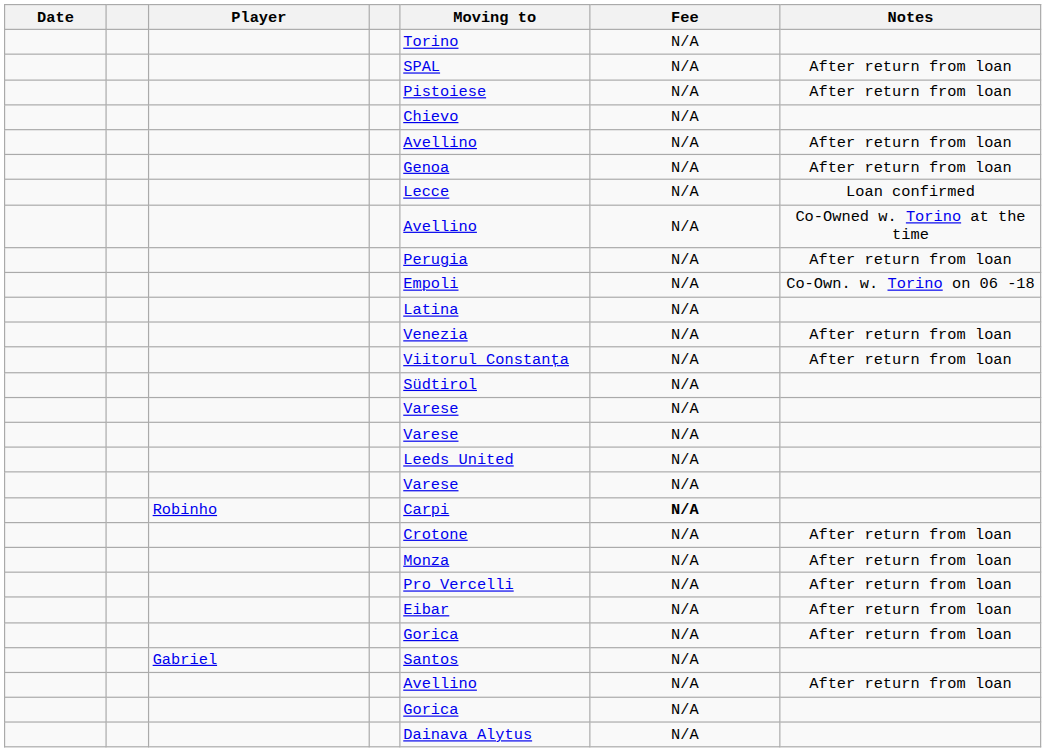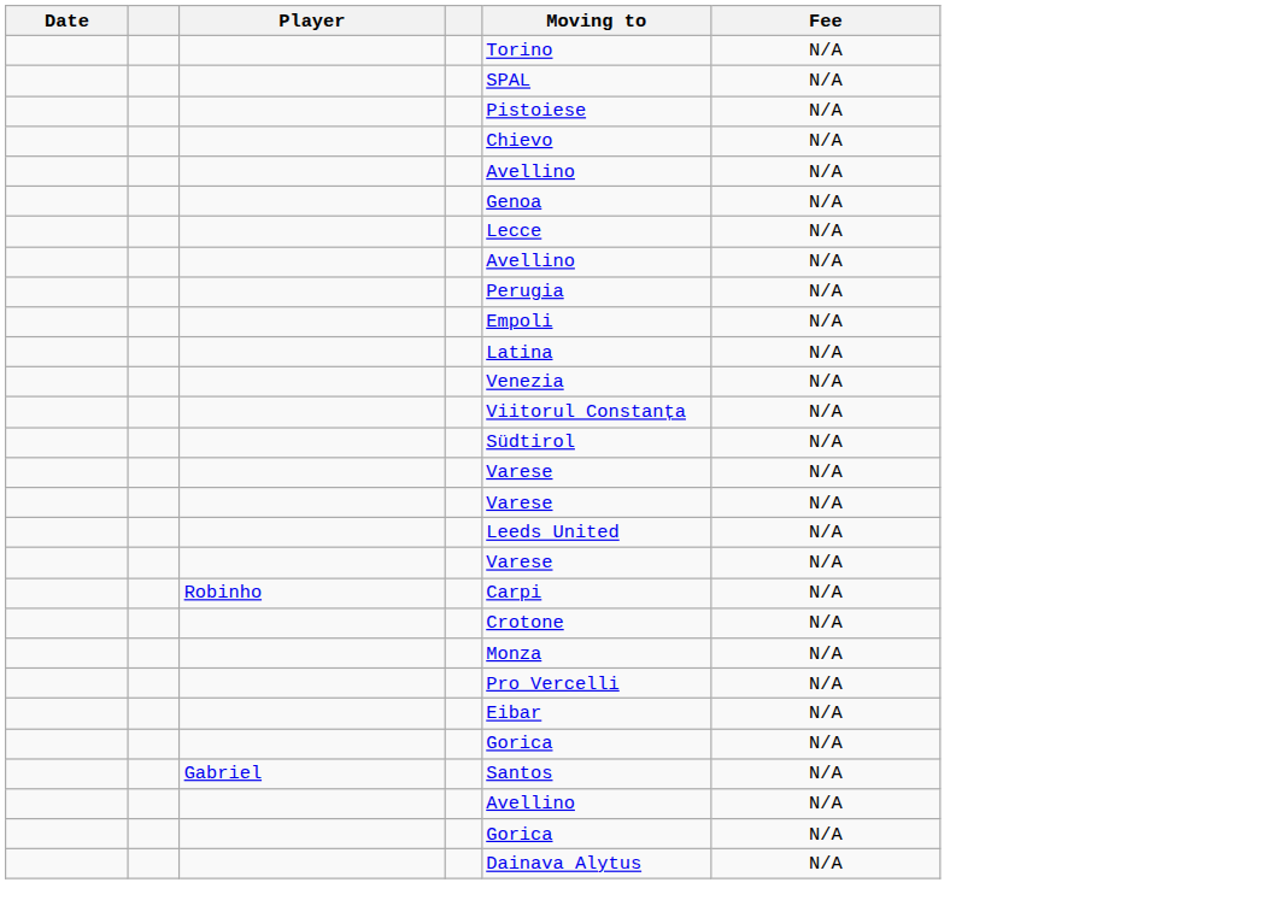- column: Notes | After return from loan | After return from loan | After return from loan | After return from loan | Loan confirmed | Co-Owned w. Torino at the time | After return from loan | Co-Own. w. Torino on 06 -18 | After return from loan | After return from loan | After return from loan | After return from loan | After return from loan | After return from loan | After return from loan | After return from loan
Robinho | Fee: bold -> normal
